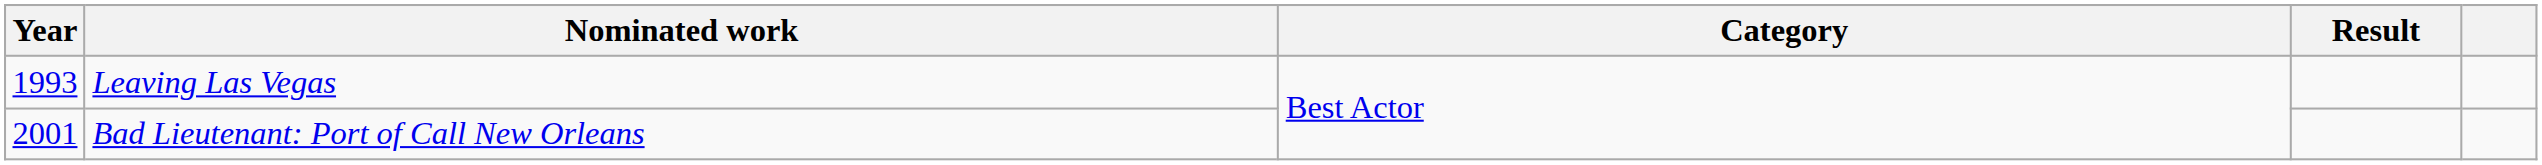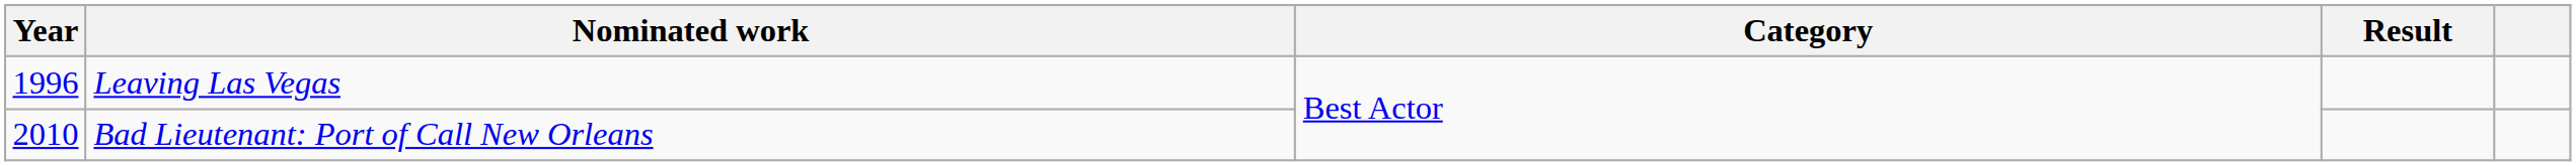Leaving Las Vegas | Year: 1993 -> 1996
Bad Lieutenant: Port of Call New Orleans | Year: 2001 -> 2010
